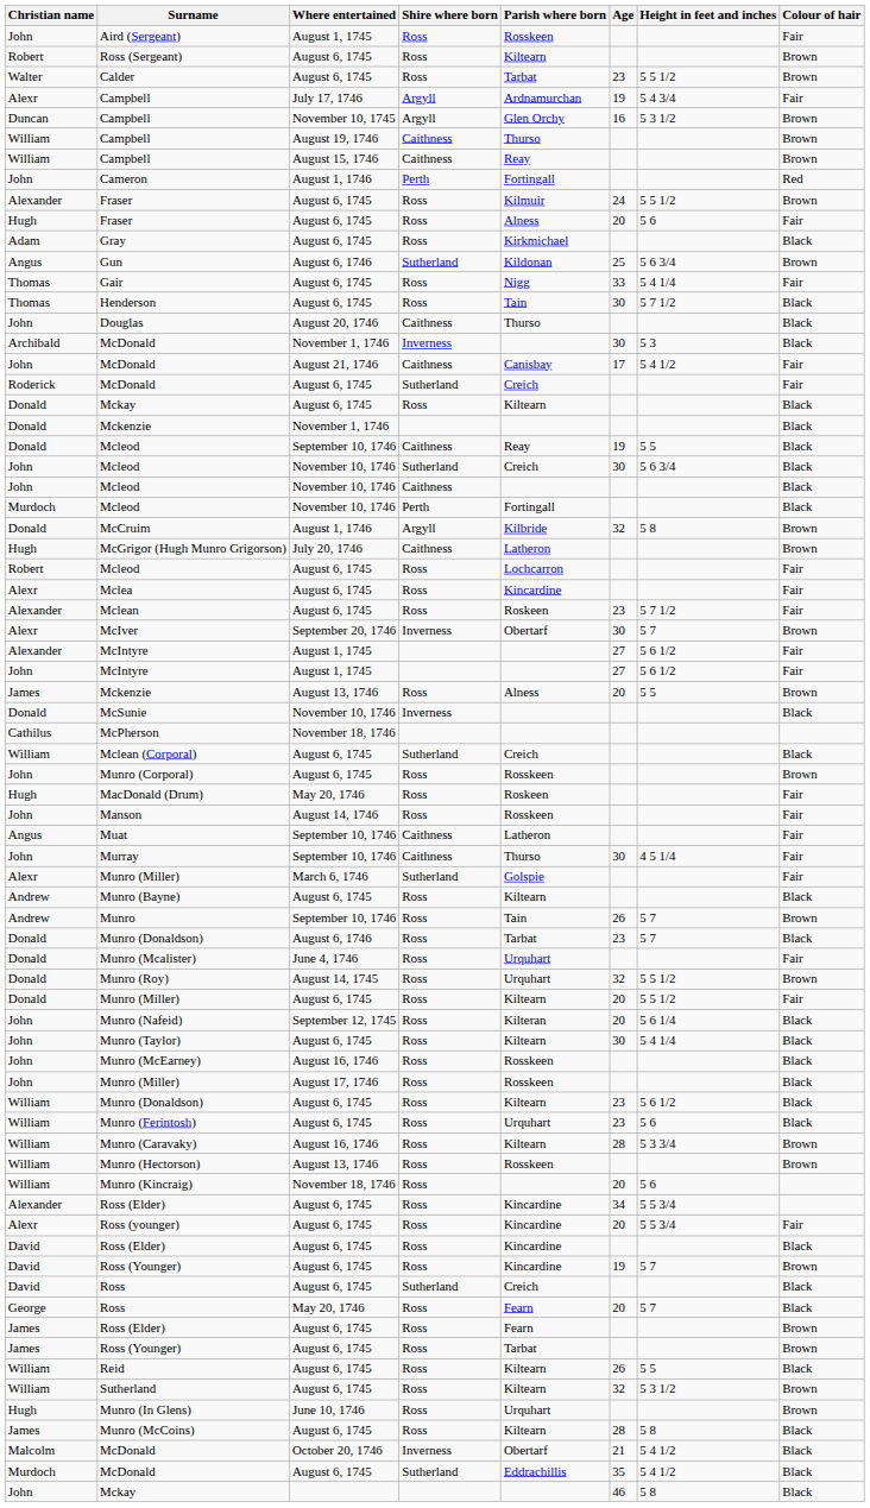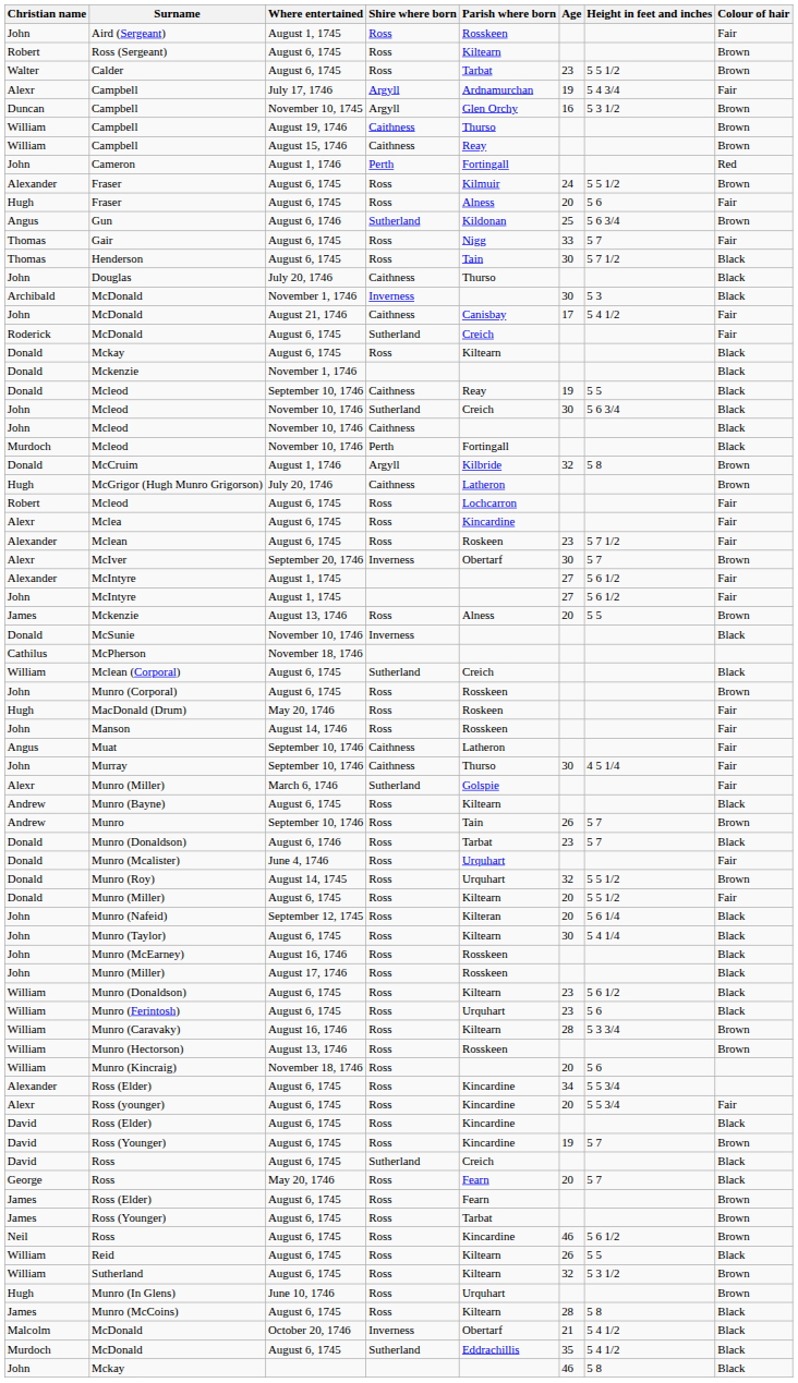- row: Adam | Gray | August 6, 1745 | Ross | Kirkmichael | Black
Gair | Height in feet and inches: 5 4 1/4 -> 5 7
Douglas | Where entertained: August 20, 1746 -> July 20, 1746
+ row: Neil | Ross | August 6, 1745 | Ross | Kincardine | 46 | 5 6 1/2 | Brown
